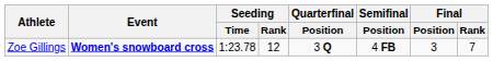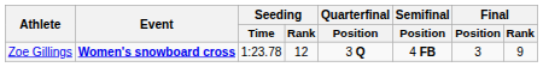Zoe Gillings | Final / Rank: 7 -> 9
